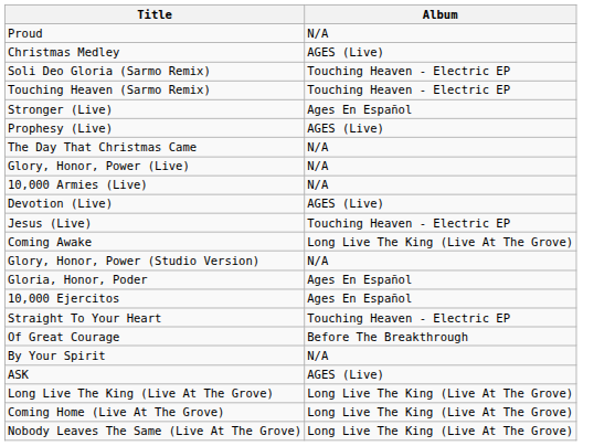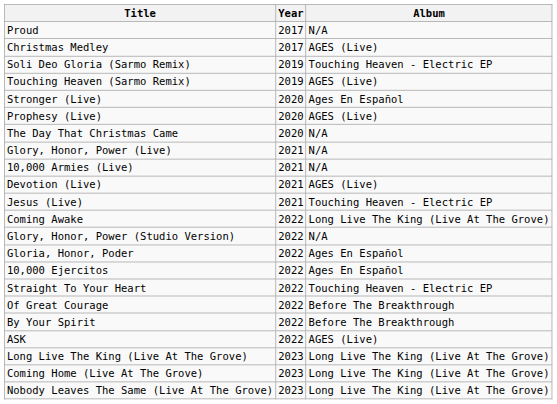+ column: Year | 2017 | 2017 | 2019 | 2019 | 2020 | 2020 | 2020 | 2021 | 2021 | 2021 | 2021 | 2022 | 2022 | 2022 | 2022 | 2022 | 2022 | 2022 | 2022 | 2023 | 2023 | 2023
Touching Heaven (Sarmo Remix) | Album: Touching Heaven - Electric EP -> AGES (Live)
By Your Spirit | Album: N/A -> Before The Breakthrough
